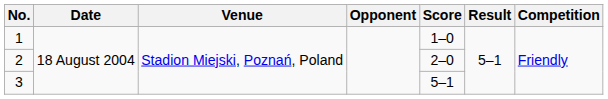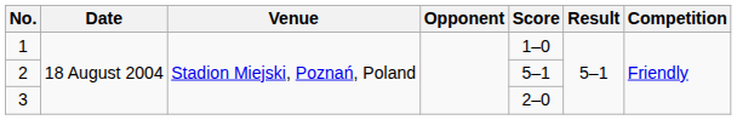2 | Score: 2–0 -> 5–1
3 | Score: 5–1 -> 2–0
